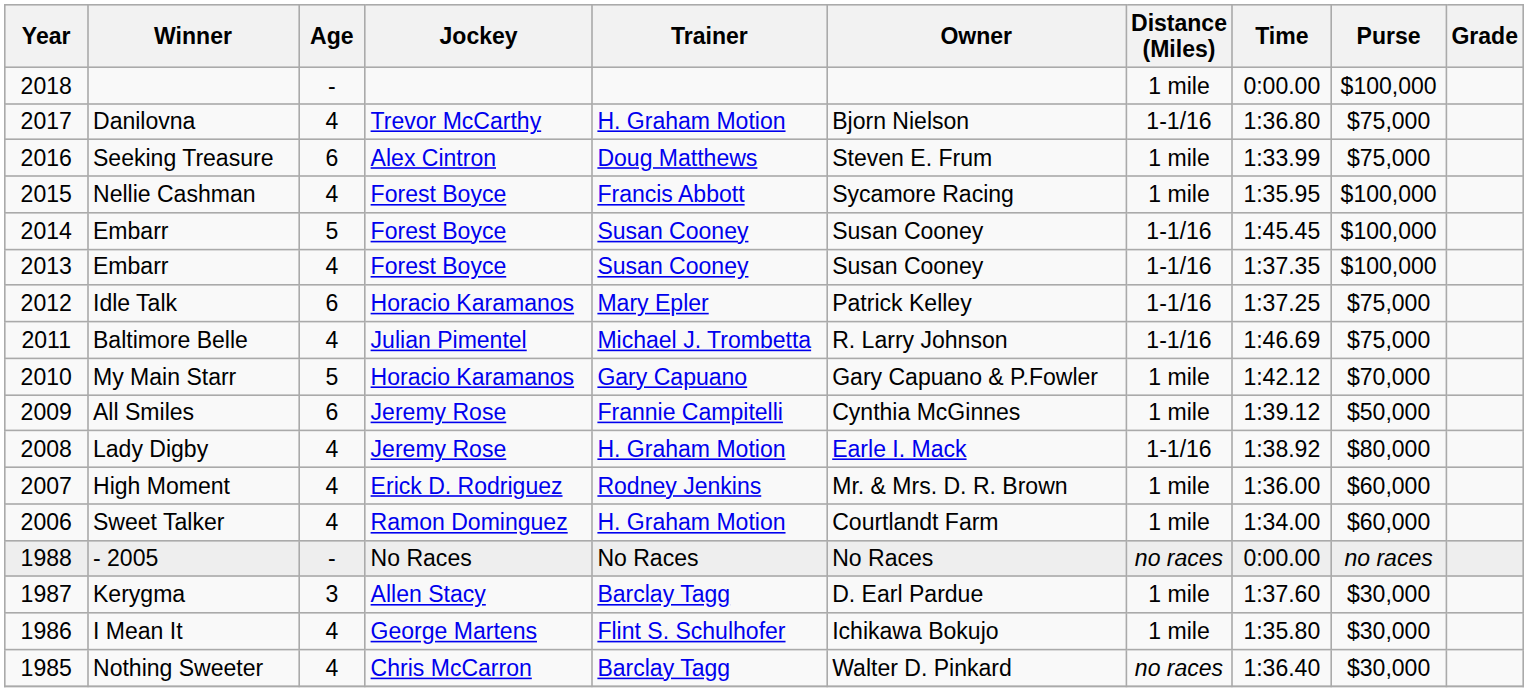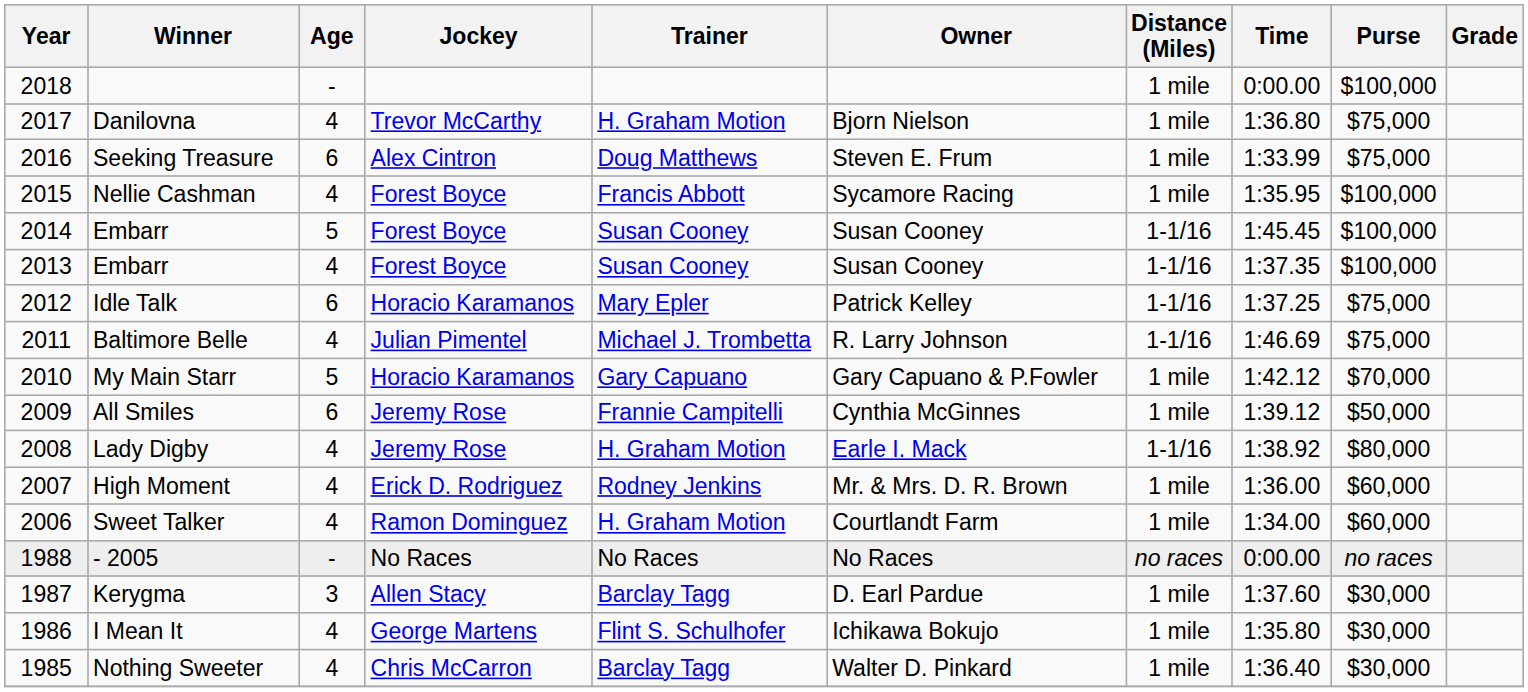Danilovna | Distance (Miles): 1-1/16 -> 1 mile
Nothing Sweeter | Distance (Miles): no races -> 1 mile
